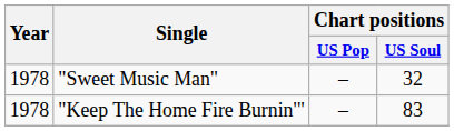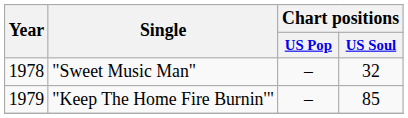"Keep The Home Fire Burnin'" | Year: 1978 -> 1979
"Keep The Home Fire Burnin'" | Chart positions / US Soul: 83 -> 85
